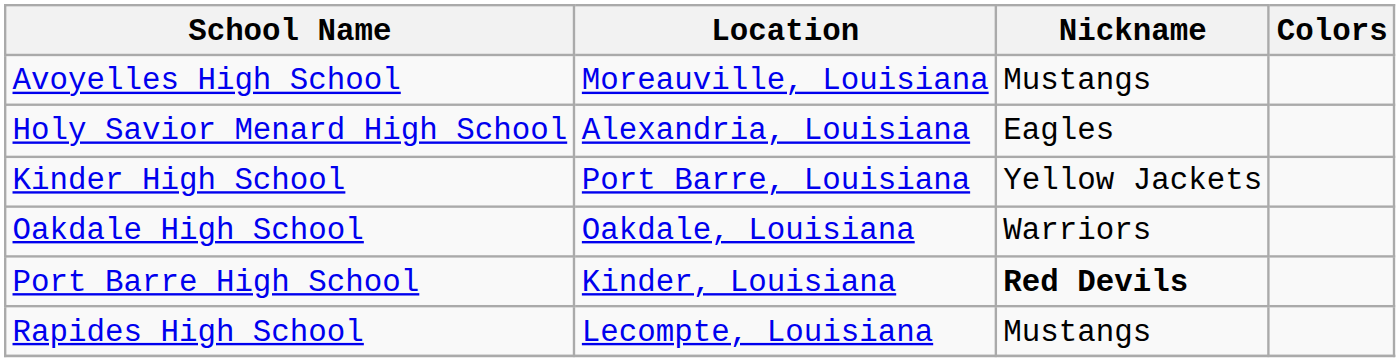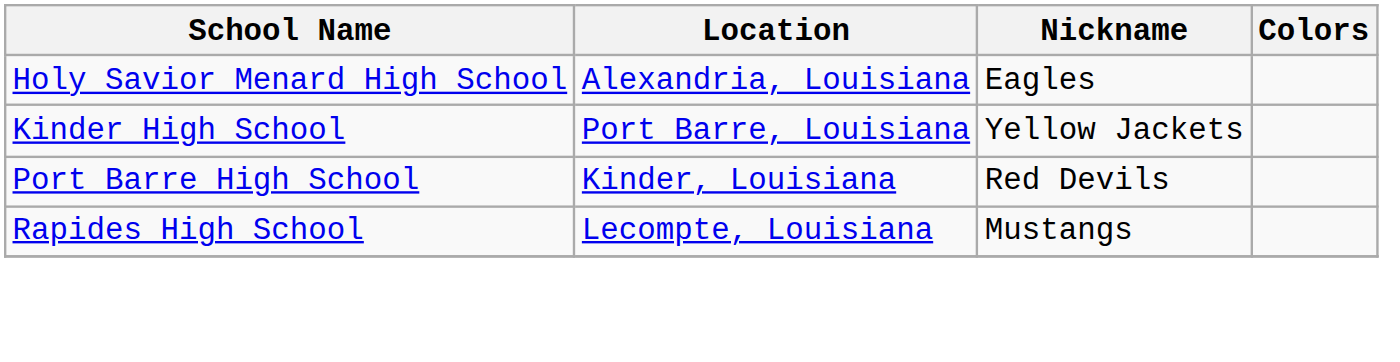- row: Avoyelles High School | Moreauville, Louisiana | Mustangs
- row: Oakdale High School | Oakdale, Louisiana | Warriors
Port Barre High School | Nickname: bold -> normal
